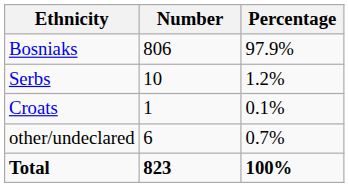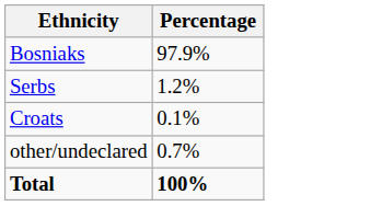- column: Number | 806 | 10 | 1 | 6 | 823
